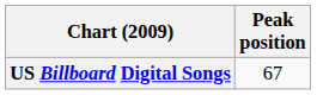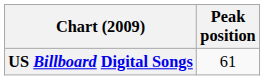US Billboard Digital Songs | Peak position: 67 -> 61
